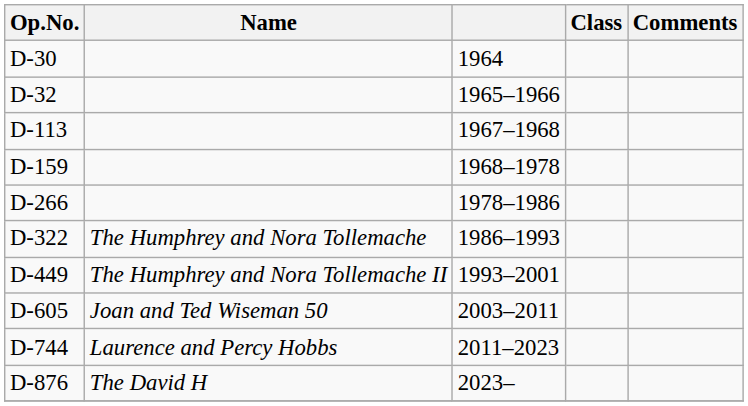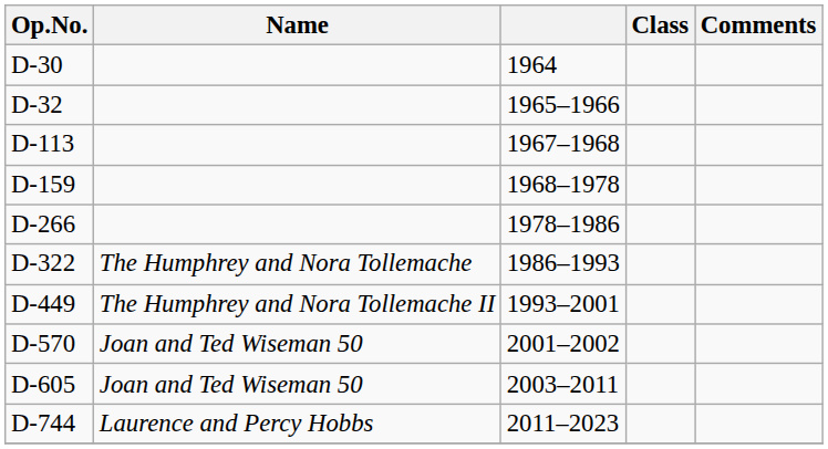+ row: D-570 | Joan and Ted Wiseman 50 | 2001–2002
- row: D-876 | The David H | 2023–
